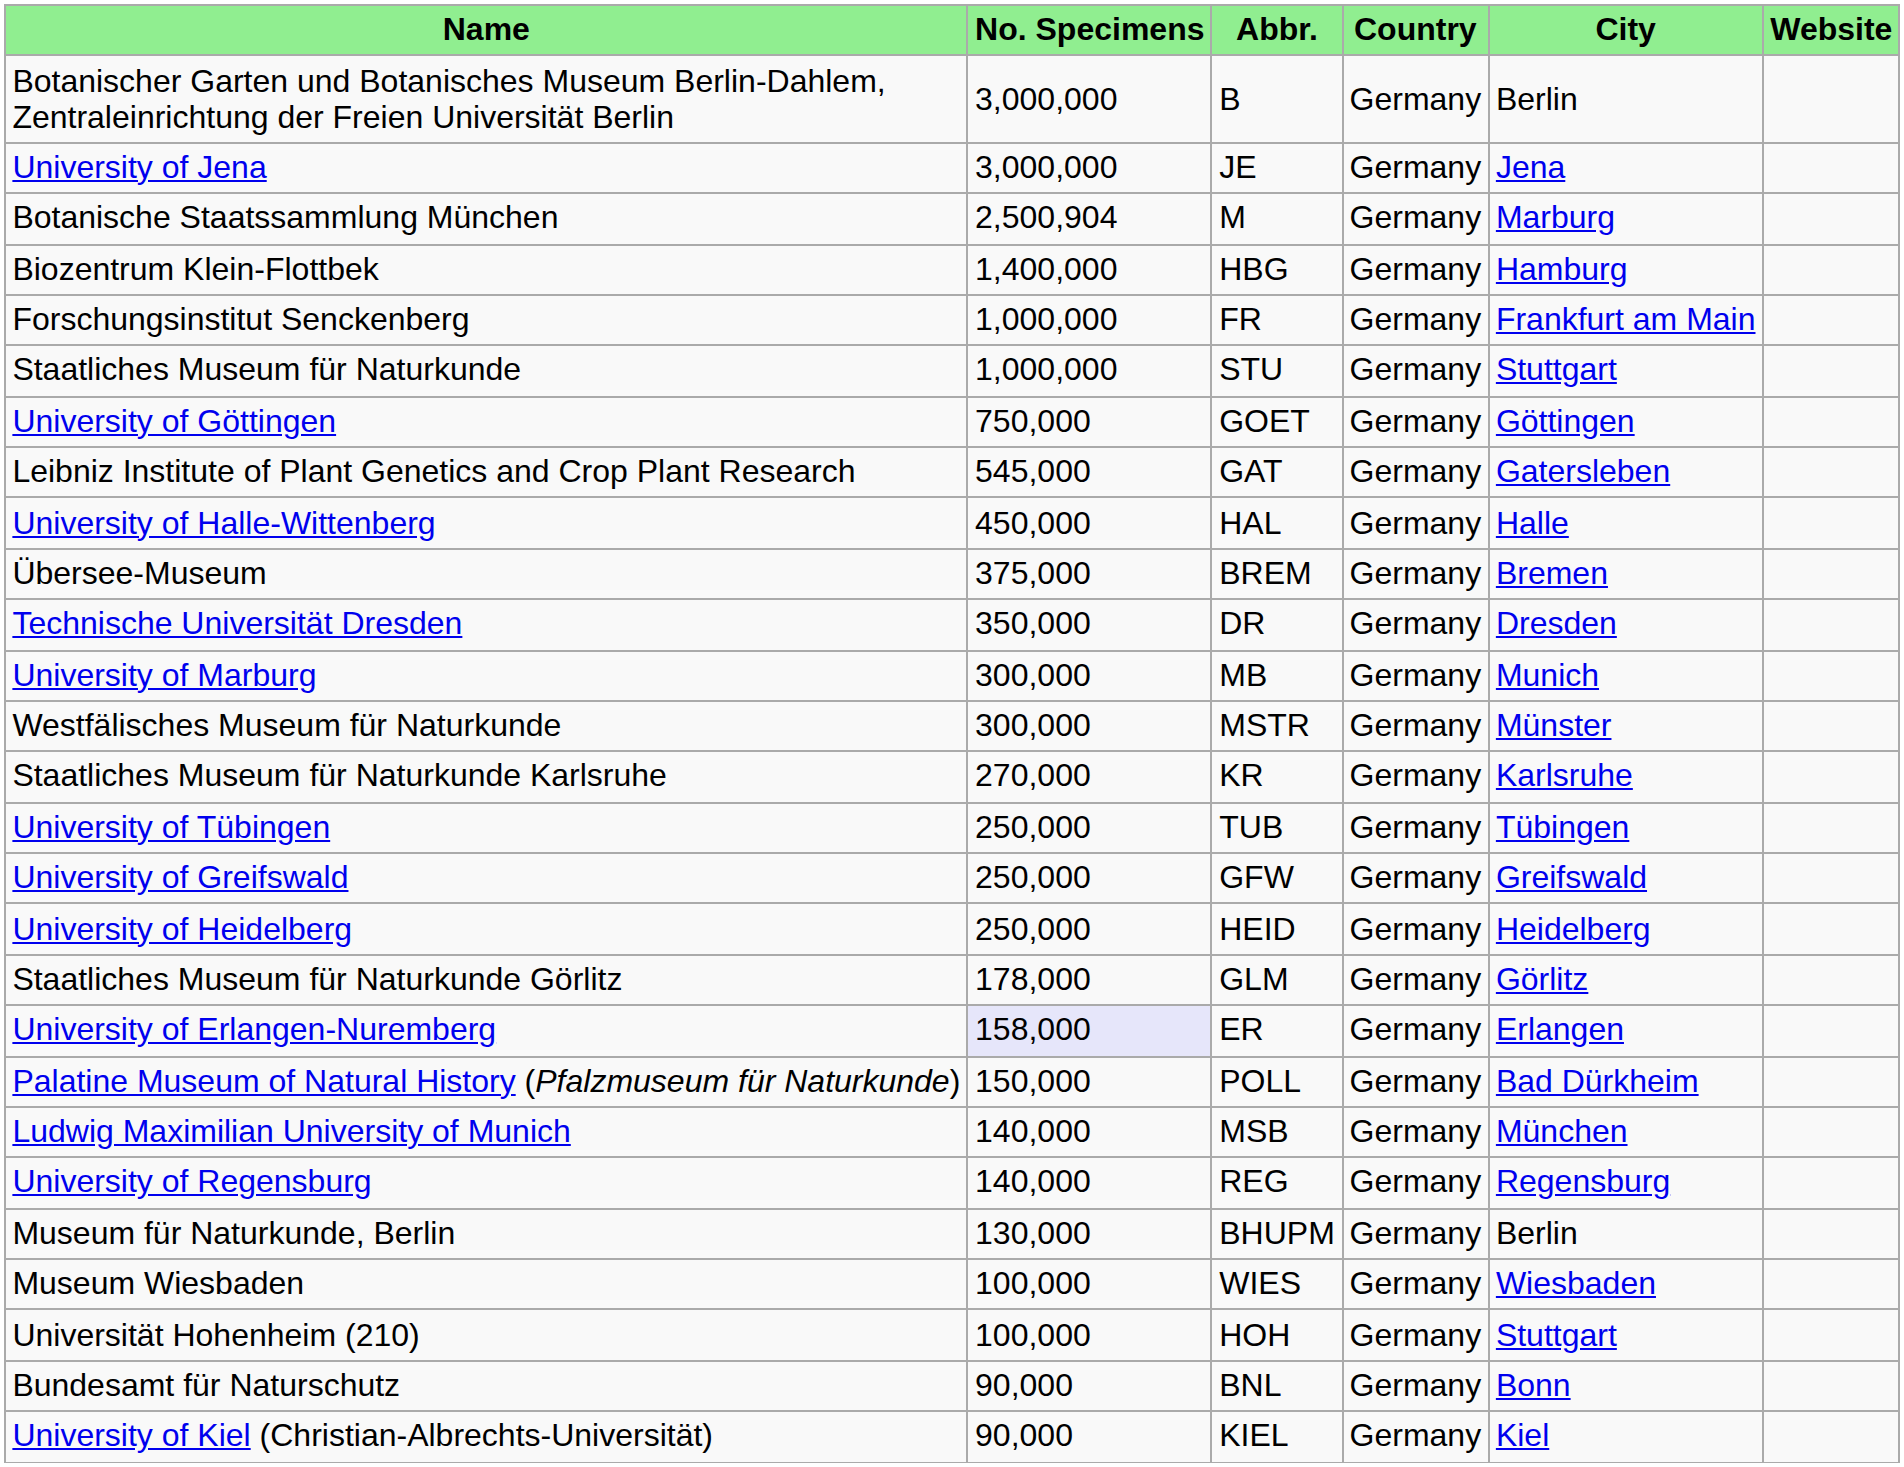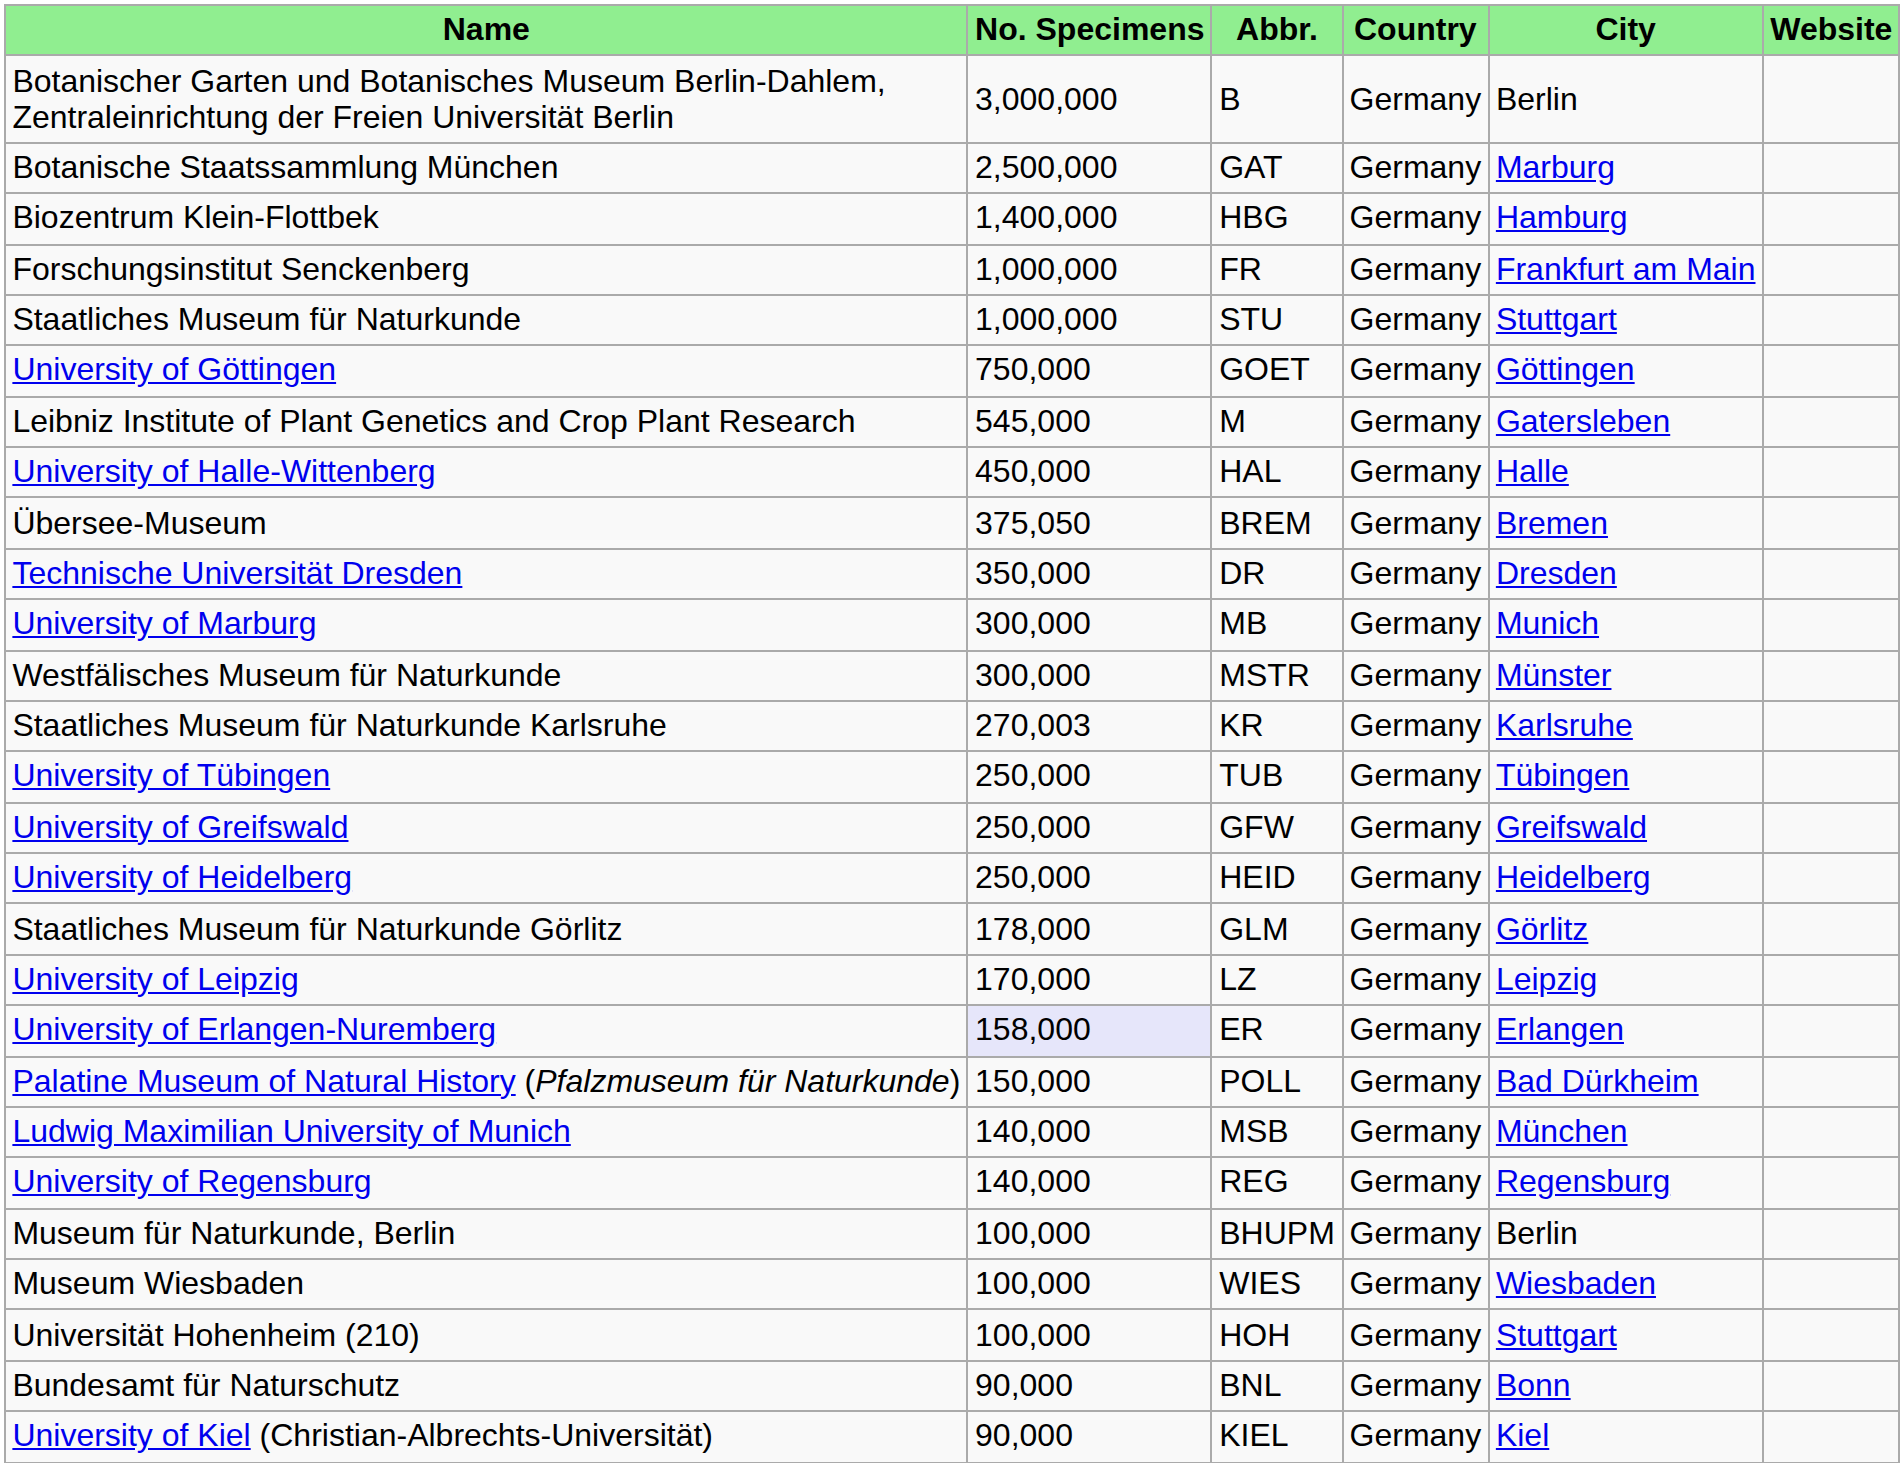- row: University of Jena | 3,000,000 | JE | Germany | Jena
Botanische Staatssammlung München | No. Specimens: 2,500,904 -> 2,500,000
Botanische Staatssammlung München | Abbr.: M -> GAT
Leibniz Institute of Plant Genetics and Crop Plant Research | Abbr.: GAT -> M
Übersee-Museum | No. Specimens: 375,000 -> 375,050
Staatliches Museum für Naturkunde Karlsruhe | No. Specimens: 270,000 -> 270,003
+ row: University of Leipzig | 170,000 | LZ | Germany | Leipzig
Museum für Naturkunde, Berlin | No. Specimens: 130,000 -> 100,000
